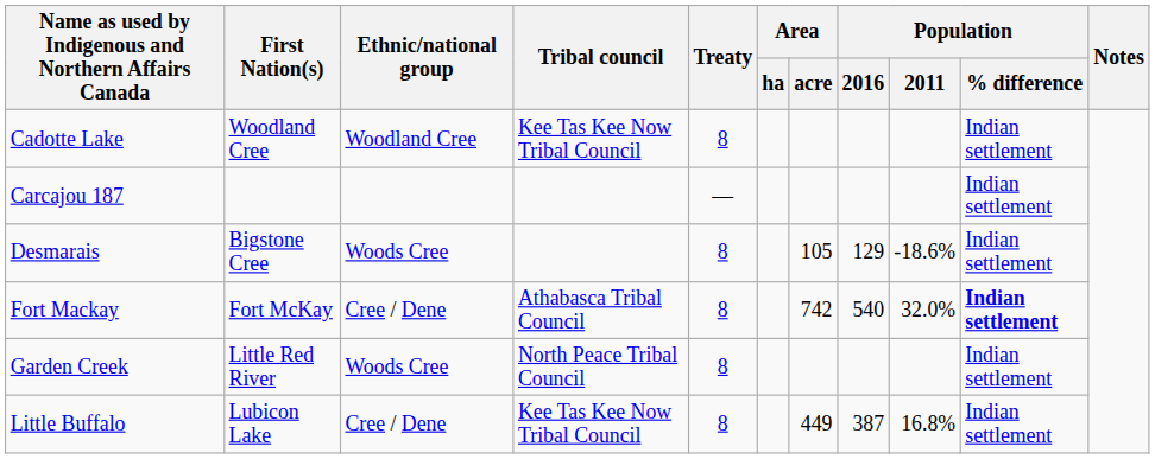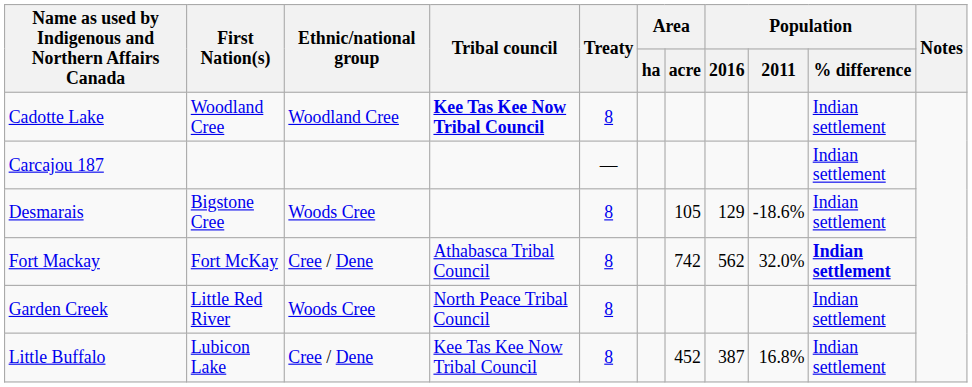Cadotte Lake | Tribal council: normal -> bold
Fort Mackay | Population / 2016: 540 -> 562
Little Buffalo | Area / acre: 449 -> 452
